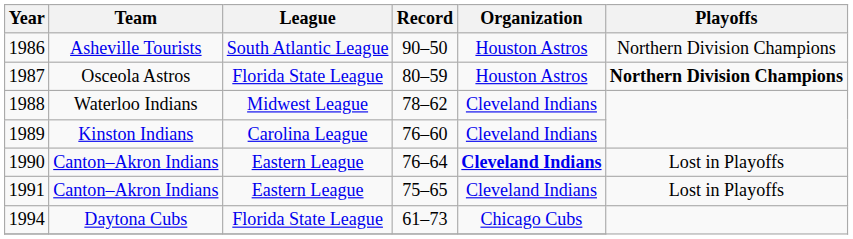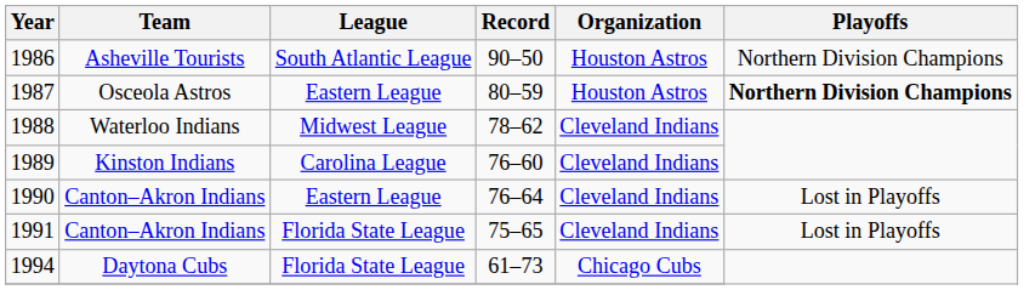1987 | League: Florida State League -> Eastern League
1990 | Organization: bold -> normal
1991 | League: Eastern League -> Florida State League
